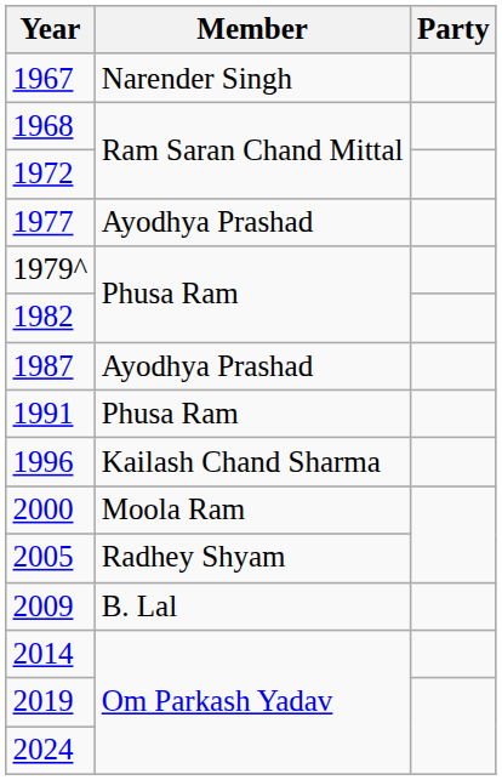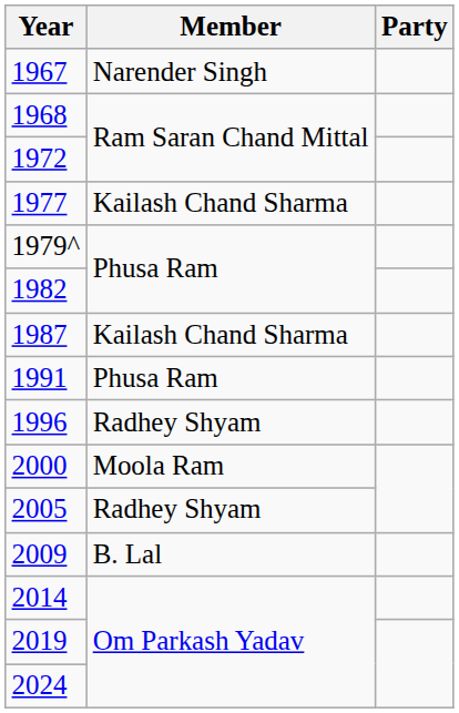1977 | Member: Ayodhya Prashad -> Kailash Chand Sharma
1987 | Member: Ayodhya Prashad -> Kailash Chand Sharma
1996 | Member: Kailash Chand Sharma -> Radhey Shyam
